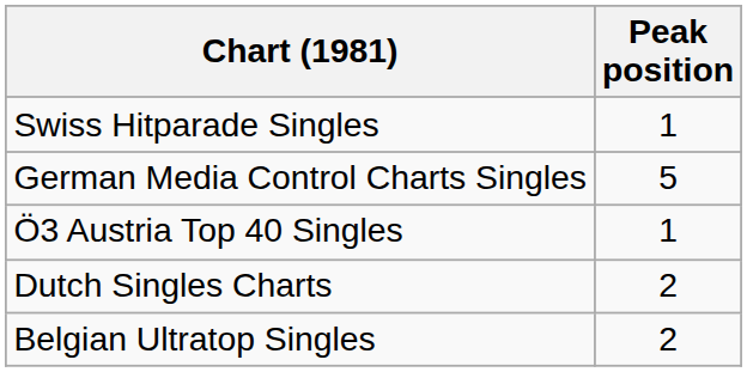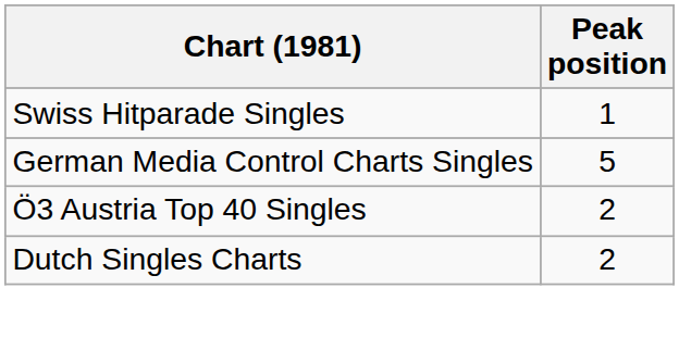Ö3 Austria Top 40 Singles | Peak position: 1 -> 2
- row: Belgian Ultratop Singles | 2
